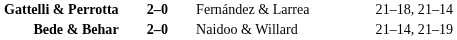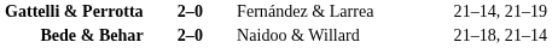Gattelli & Perrotta | column 4: 21–18, 21–14 -> 21–14, 21–19
Bede & Behar | column 4: 21–14, 21–19 -> 21–18, 21–14
